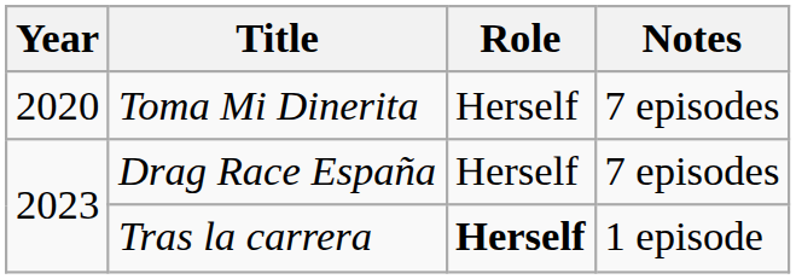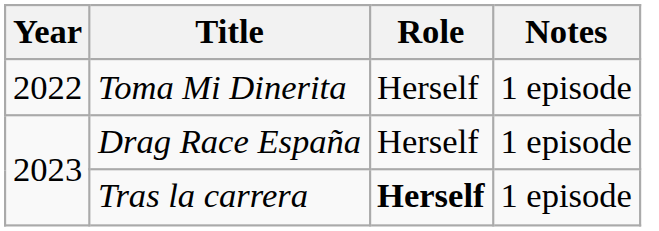Toma Mi Dinerita | Year: 2020 -> 2022
Toma Mi Dinerita | Notes: 7 episodes -> 1 episode
Drag Race España | Notes: 7 episodes -> 1 episode
